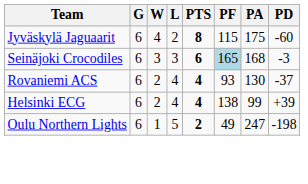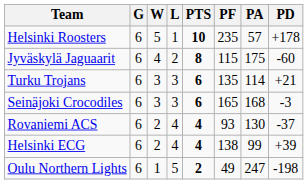+ row: Helsinki Roosters | 6 | 5 | 1 | 10 | 235 | 57 | +178
+ row: Turku Trojans | 6 | 3 | 3 | 6 | 135 | 114 | +21
Seinäjoki Crocodiles | PF: lightblue background -> no background
